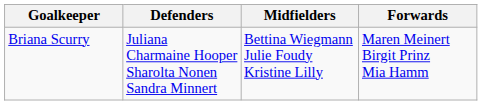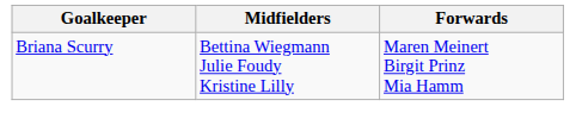- column: Defenders | Juliana Charmaine Hooper Sharolta Nonen Sandra Minnert
